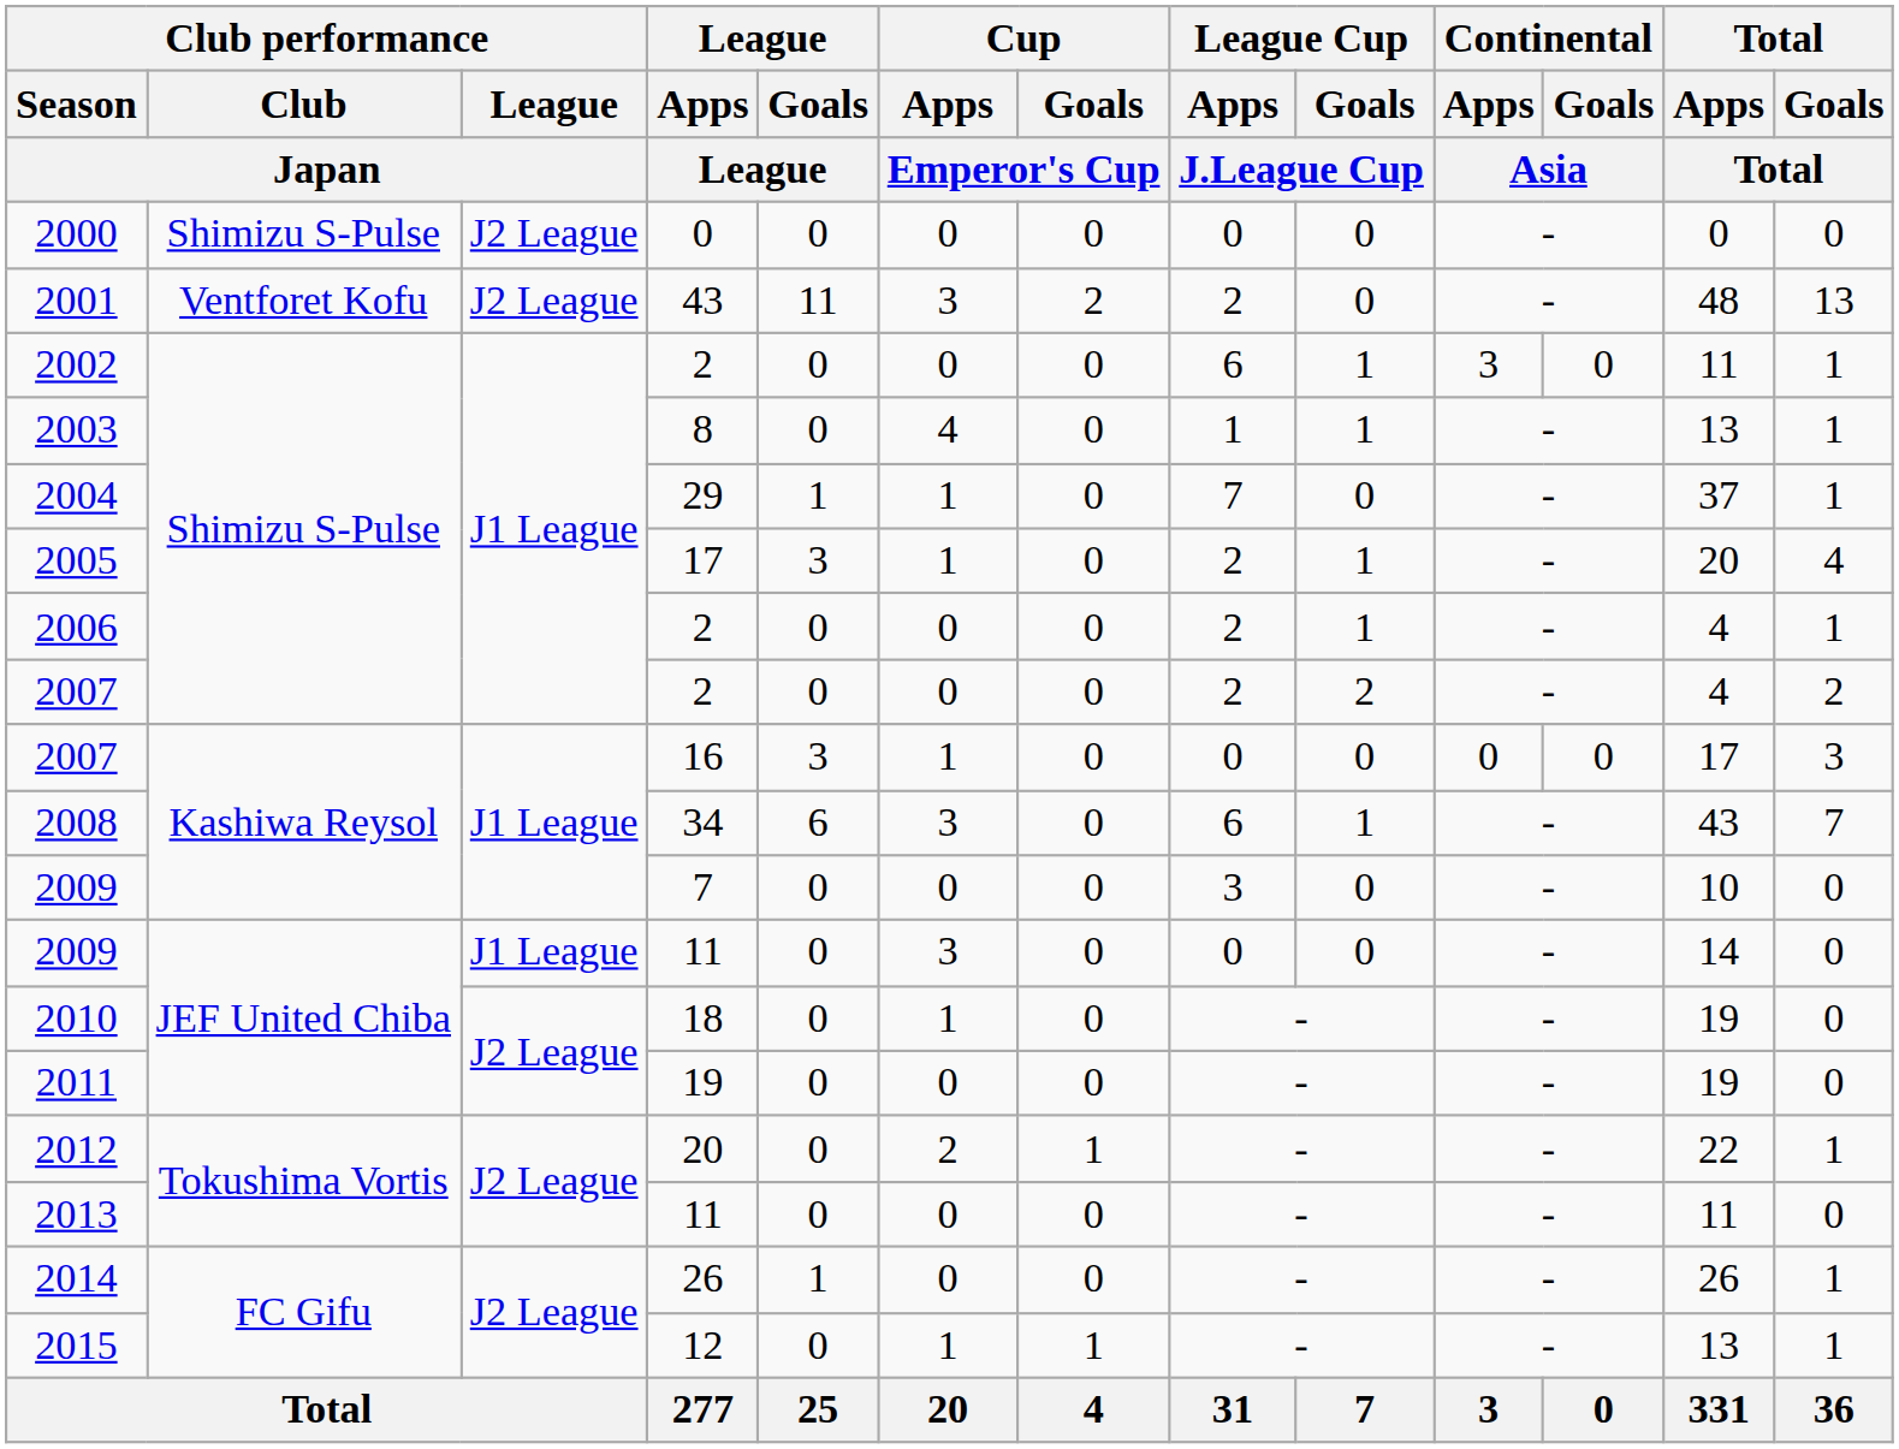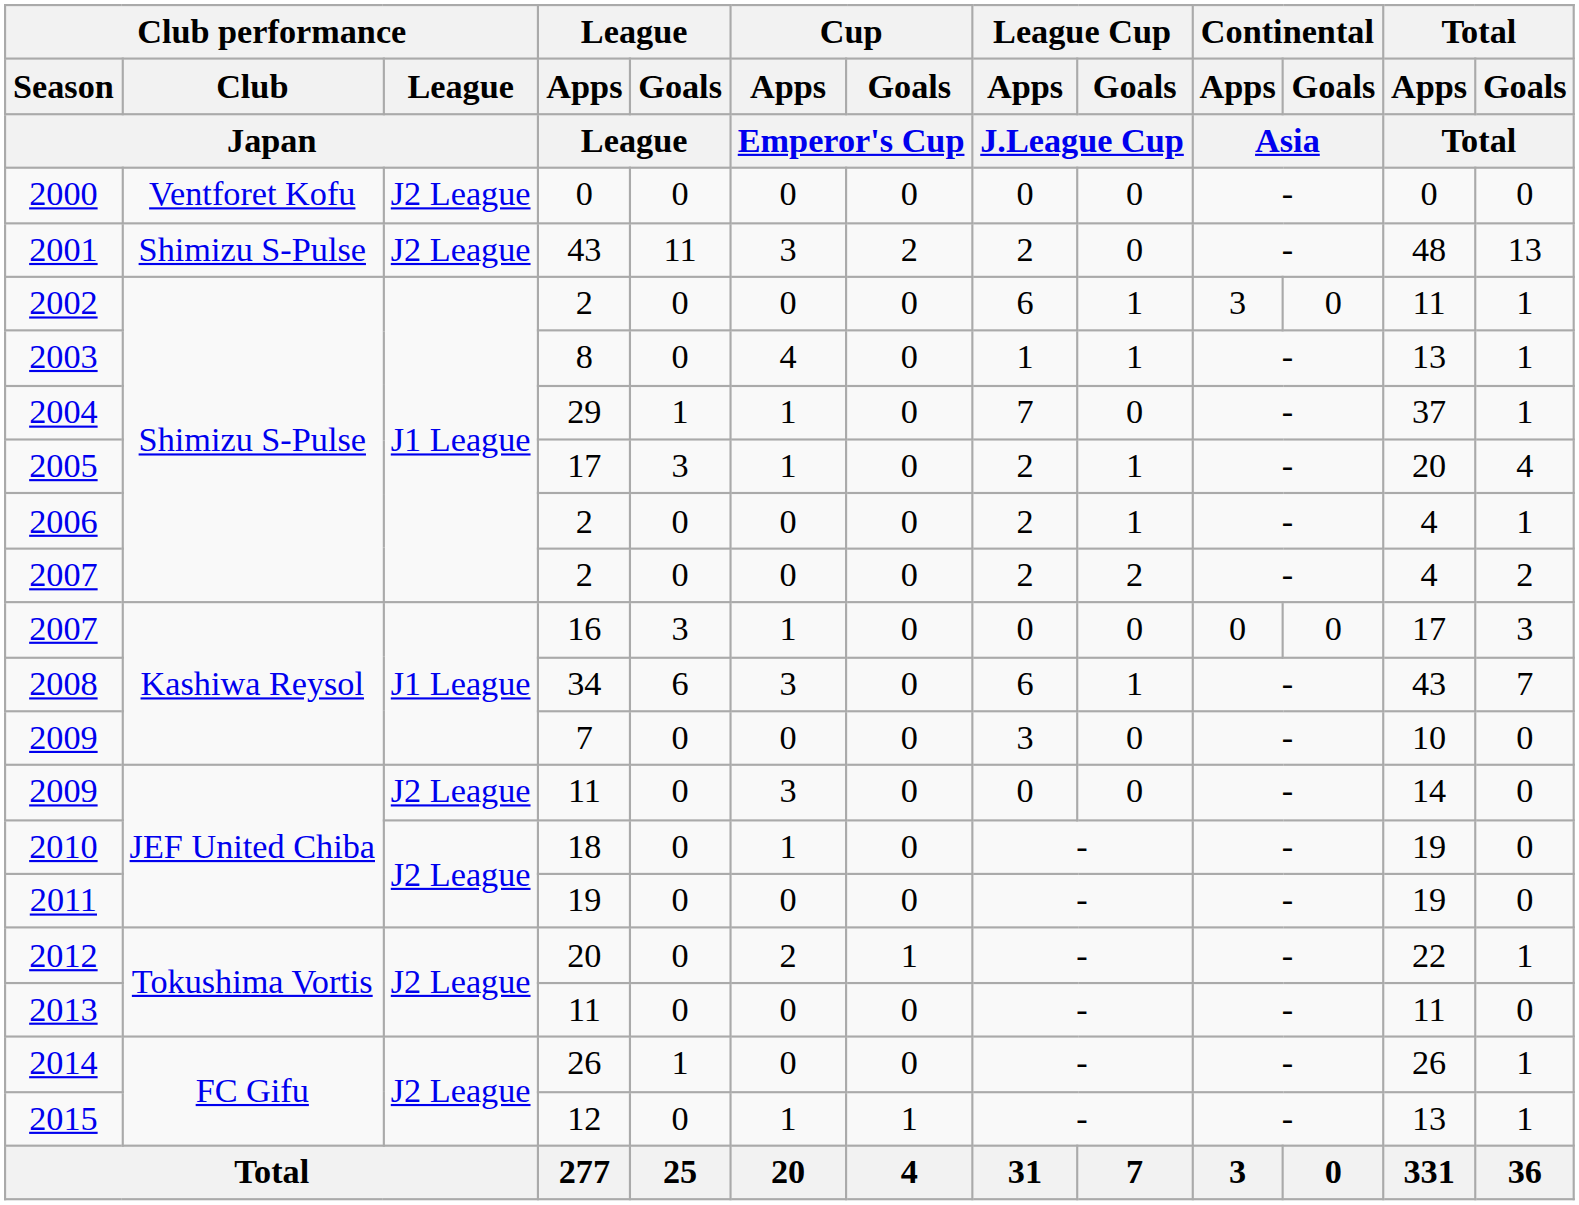2000 | Club performance / Club / Japan: Shimizu S-Pulse -> Ventforet Kofu
2001 | Club performance / Club / Japan: Ventforet Kofu -> Shimizu S-Pulse
2009 / 11 | Club performance / League / Japan: J1 League -> J2 League
